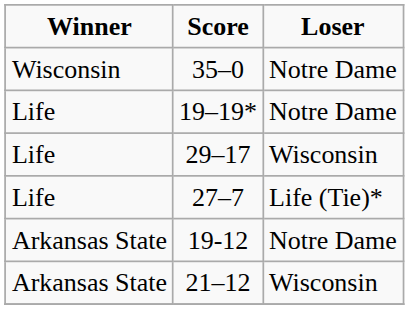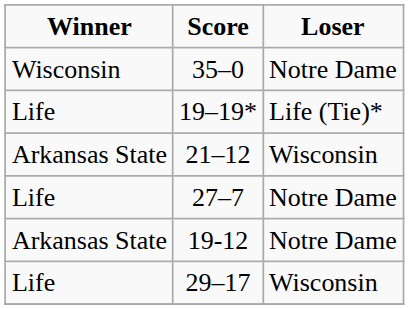19–19* | Loser: Notre Dame -> Life (Tie)*
rows swapped: 29–17 <-> 21–12
27–7 | Loser: Life (Tie)* -> Notre Dame
